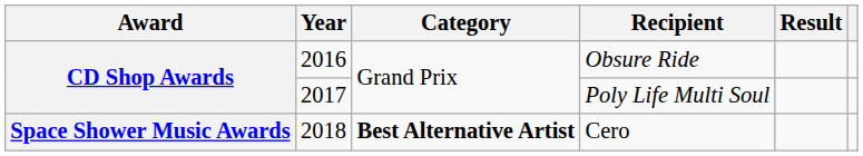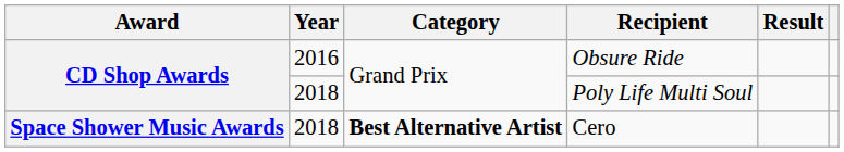Poly Life Multi Soul | Year: 2017 -> 2018
